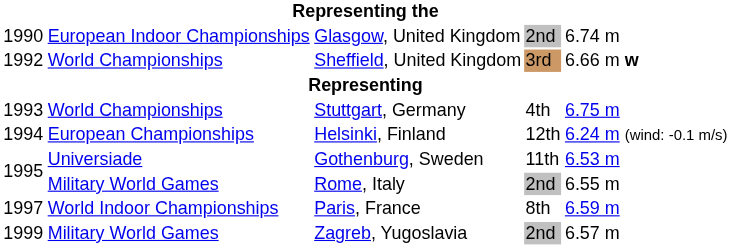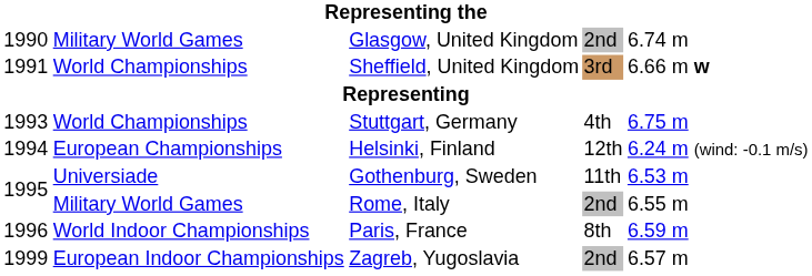Glasgow, United Kingdom | column 2: European Indoor Championships -> Military World Games
Sheffield, United Kingdom | column 1: 1992 -> 1991
Paris, France | column 1: 1997 -> 1996
Zagreb, Yugoslavia | column 2: Military World Games -> European Indoor Championships
